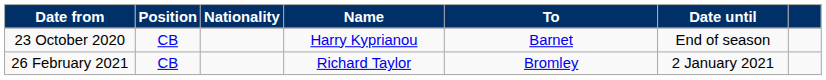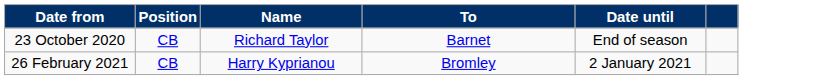- column: Nationality
23 October 2020 | Name: Harry Kyprianou -> Richard Taylor
26 February 2021 | Name: Richard Taylor -> Harry Kyprianou
